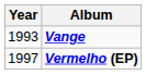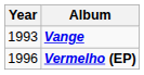Vermelho (EP) | Year: 1997 -> 1996
